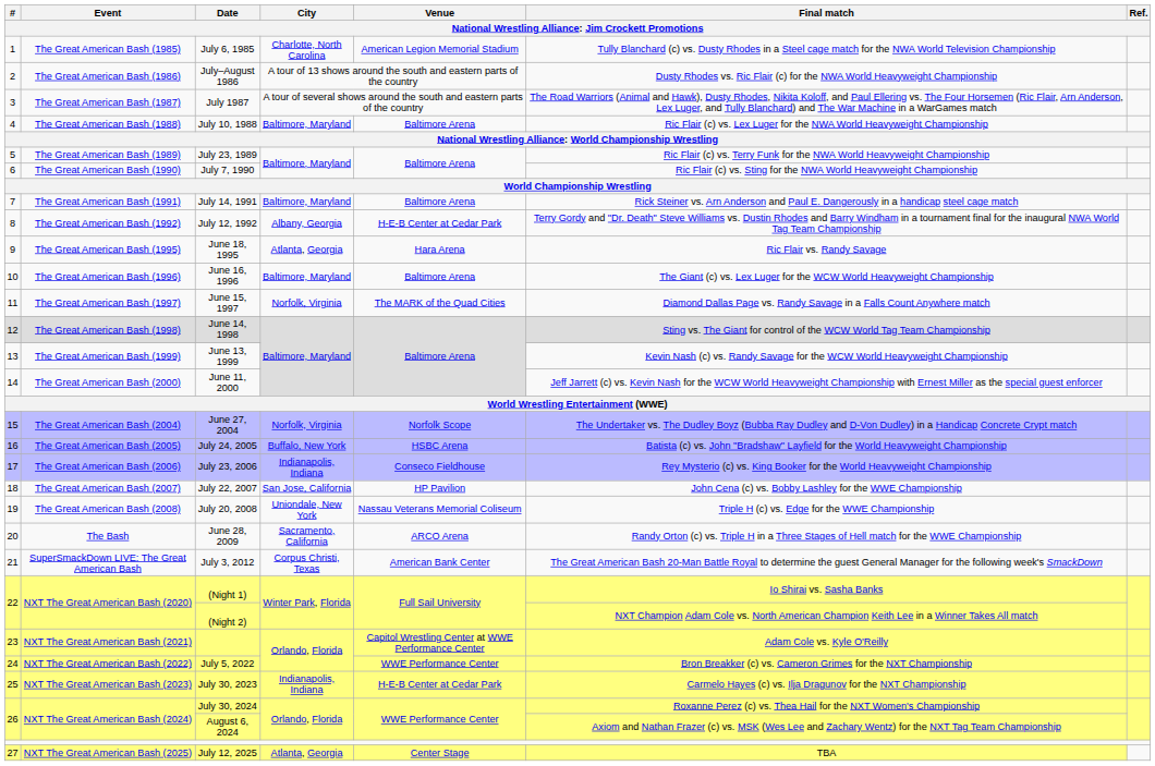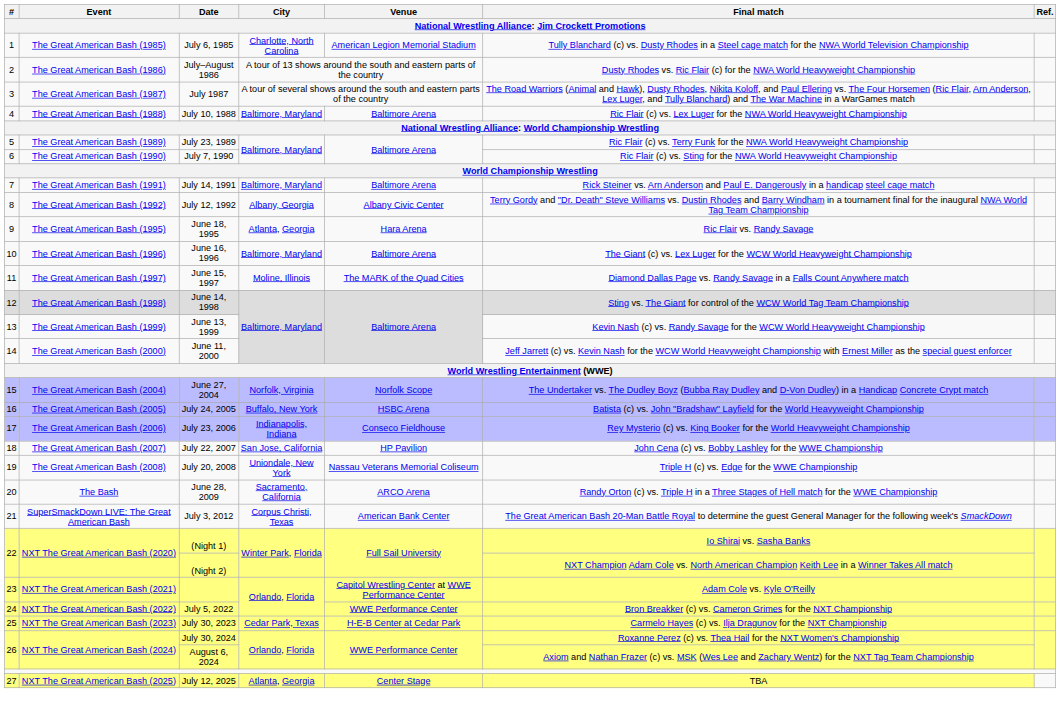July 12, 1992 | column 5: H-E-B Center at Cedar Park -> Albany Civic Center
June 15, 1997 | column 4: Norfolk, Virginia -> Moline, Illinois
July 30, 2023 | column 4: Indianapolis, Indiana -> Cedar Park, Texas
